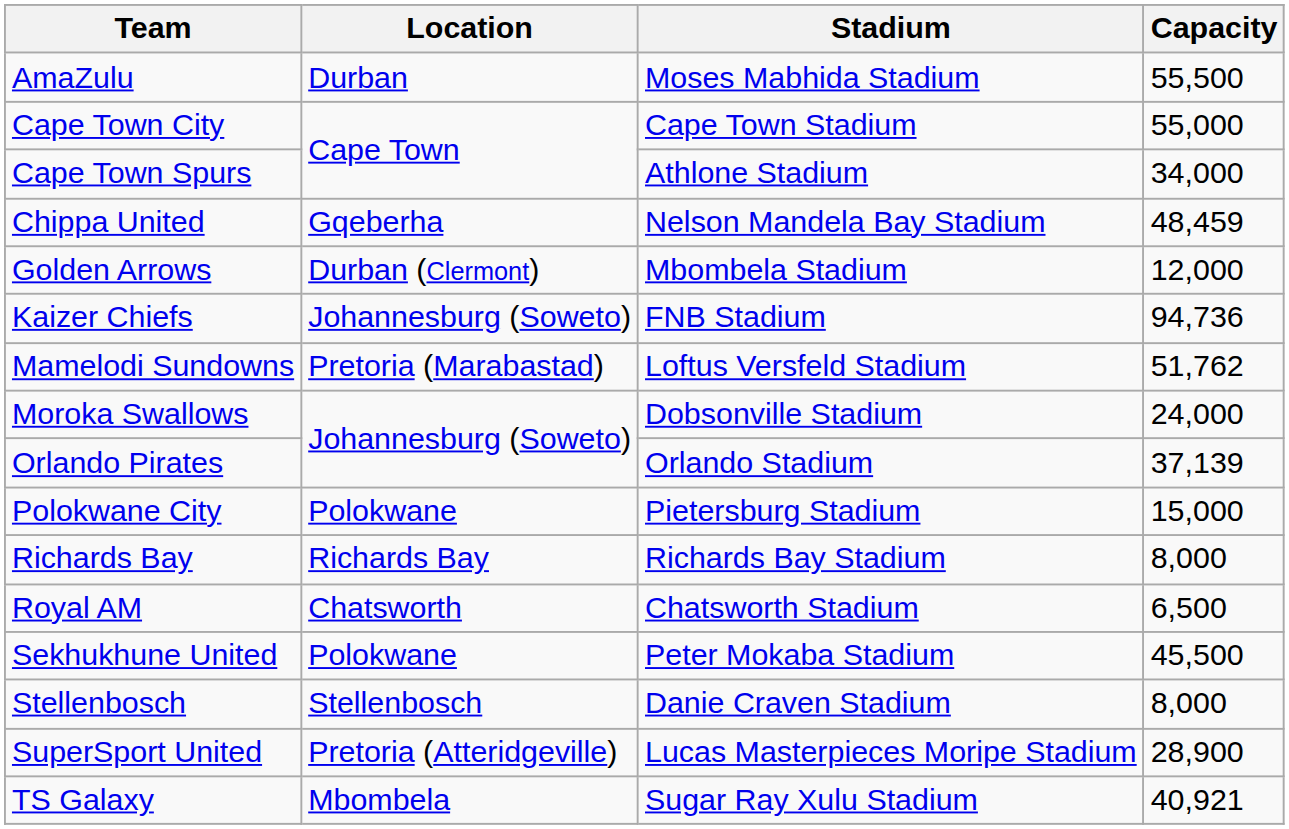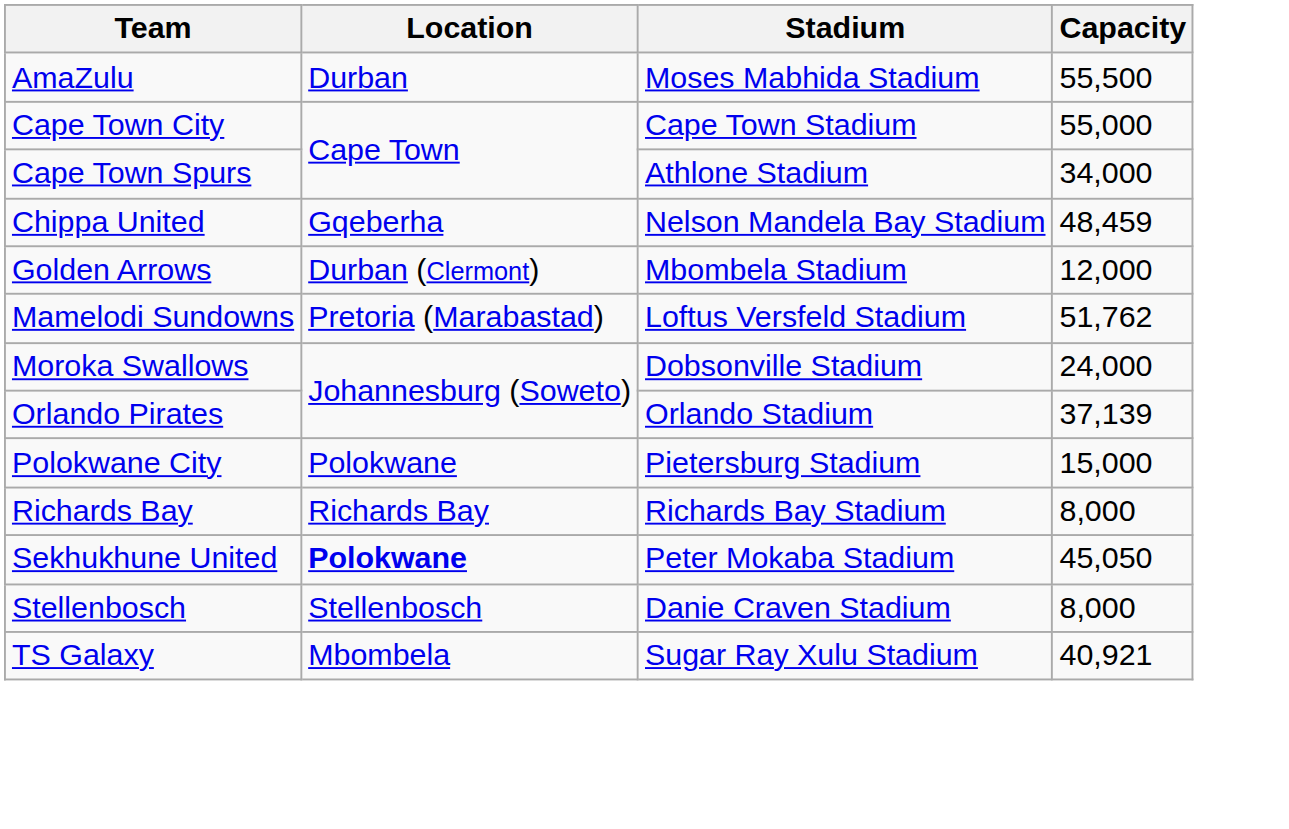- row: Kaizer Chiefs | Johannesburg (Soweto) | FNB Stadium | 94,736
- row: Royal AM | Chatsworth | Chatsworth Stadium | 6,500
Sekhukhune United | Location: normal -> bold
Sekhukhune United | Capacity: 45,500 -> 45,050
- row: SuperSport United | Pretoria (Atteridgeville) | Lucas Masterpieces Moripe Stadium | 28,900
